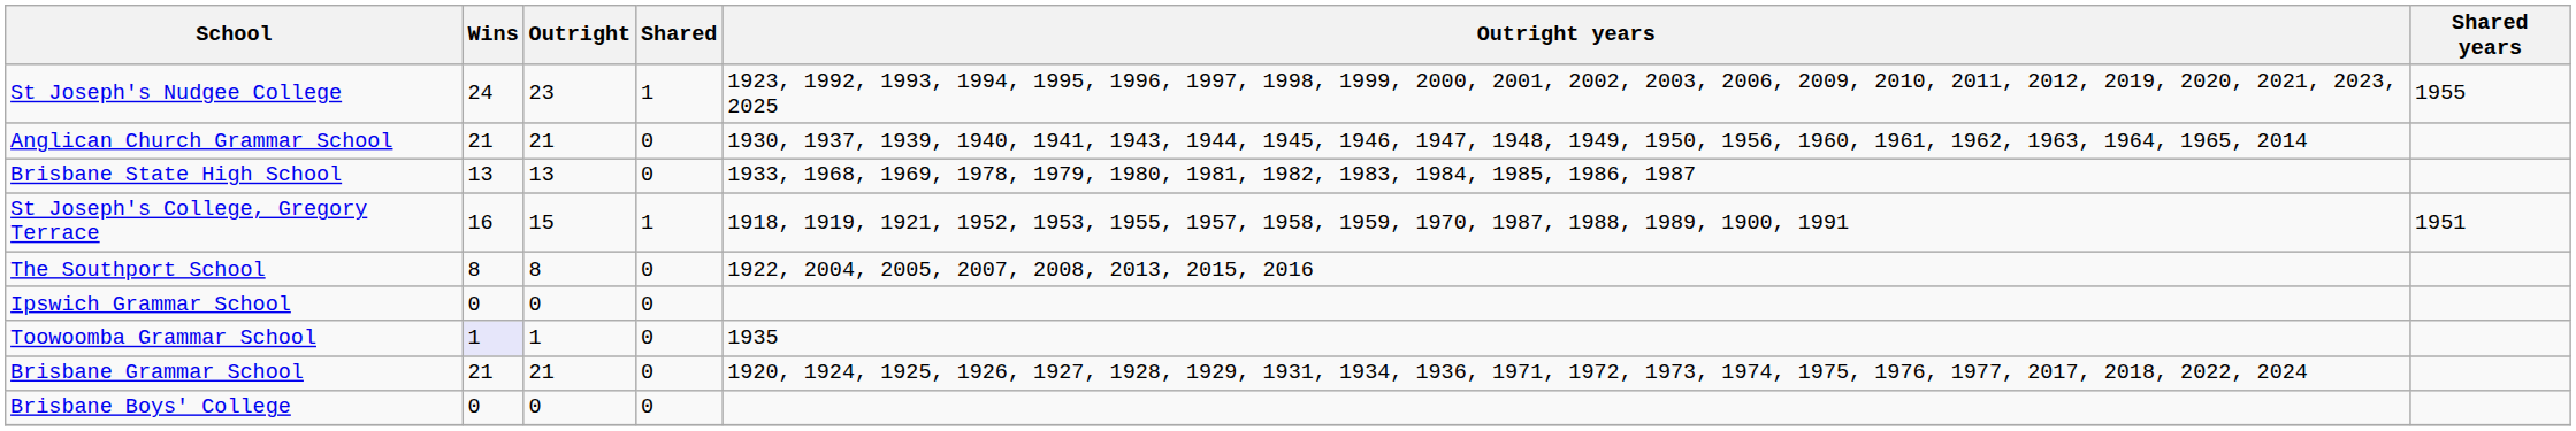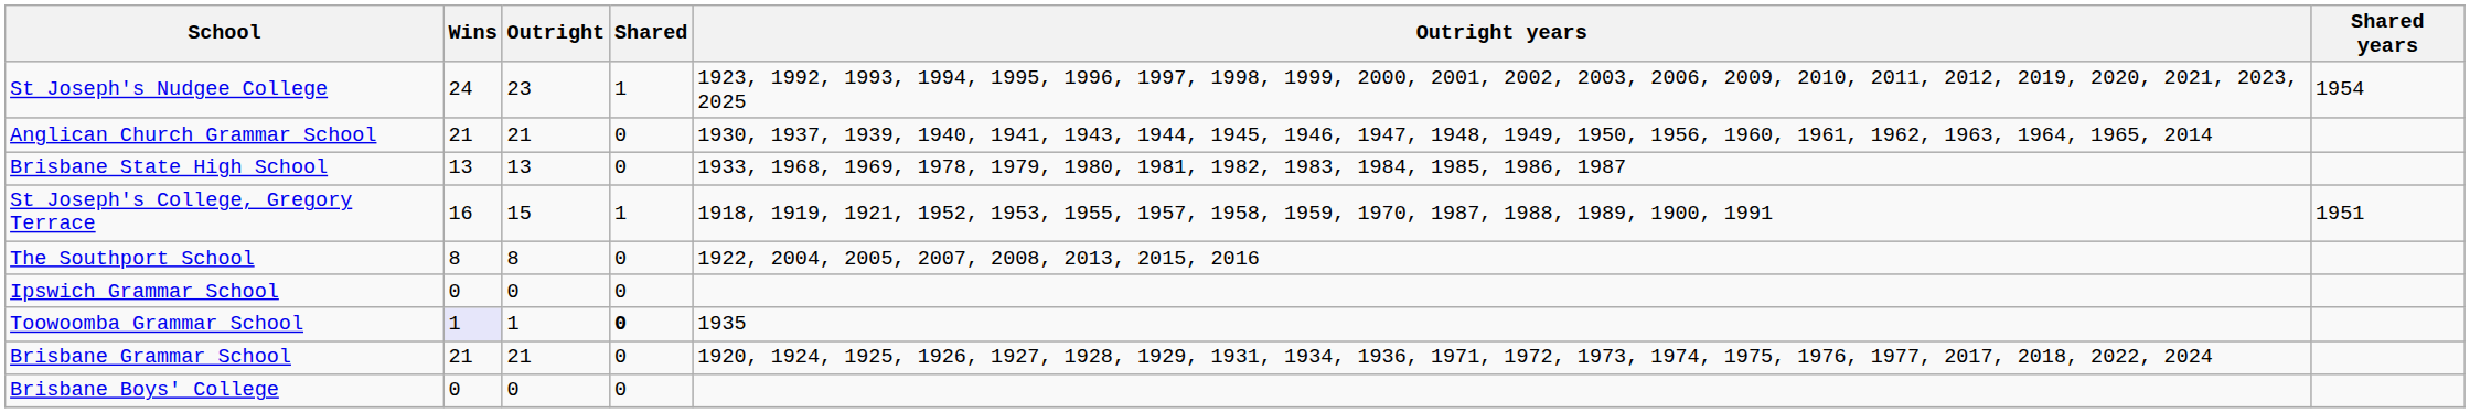St Joseph's Nudgee College | Shared years: 1955 -> 1954
Toowoomba Grammar School | Shared: normal -> bold
